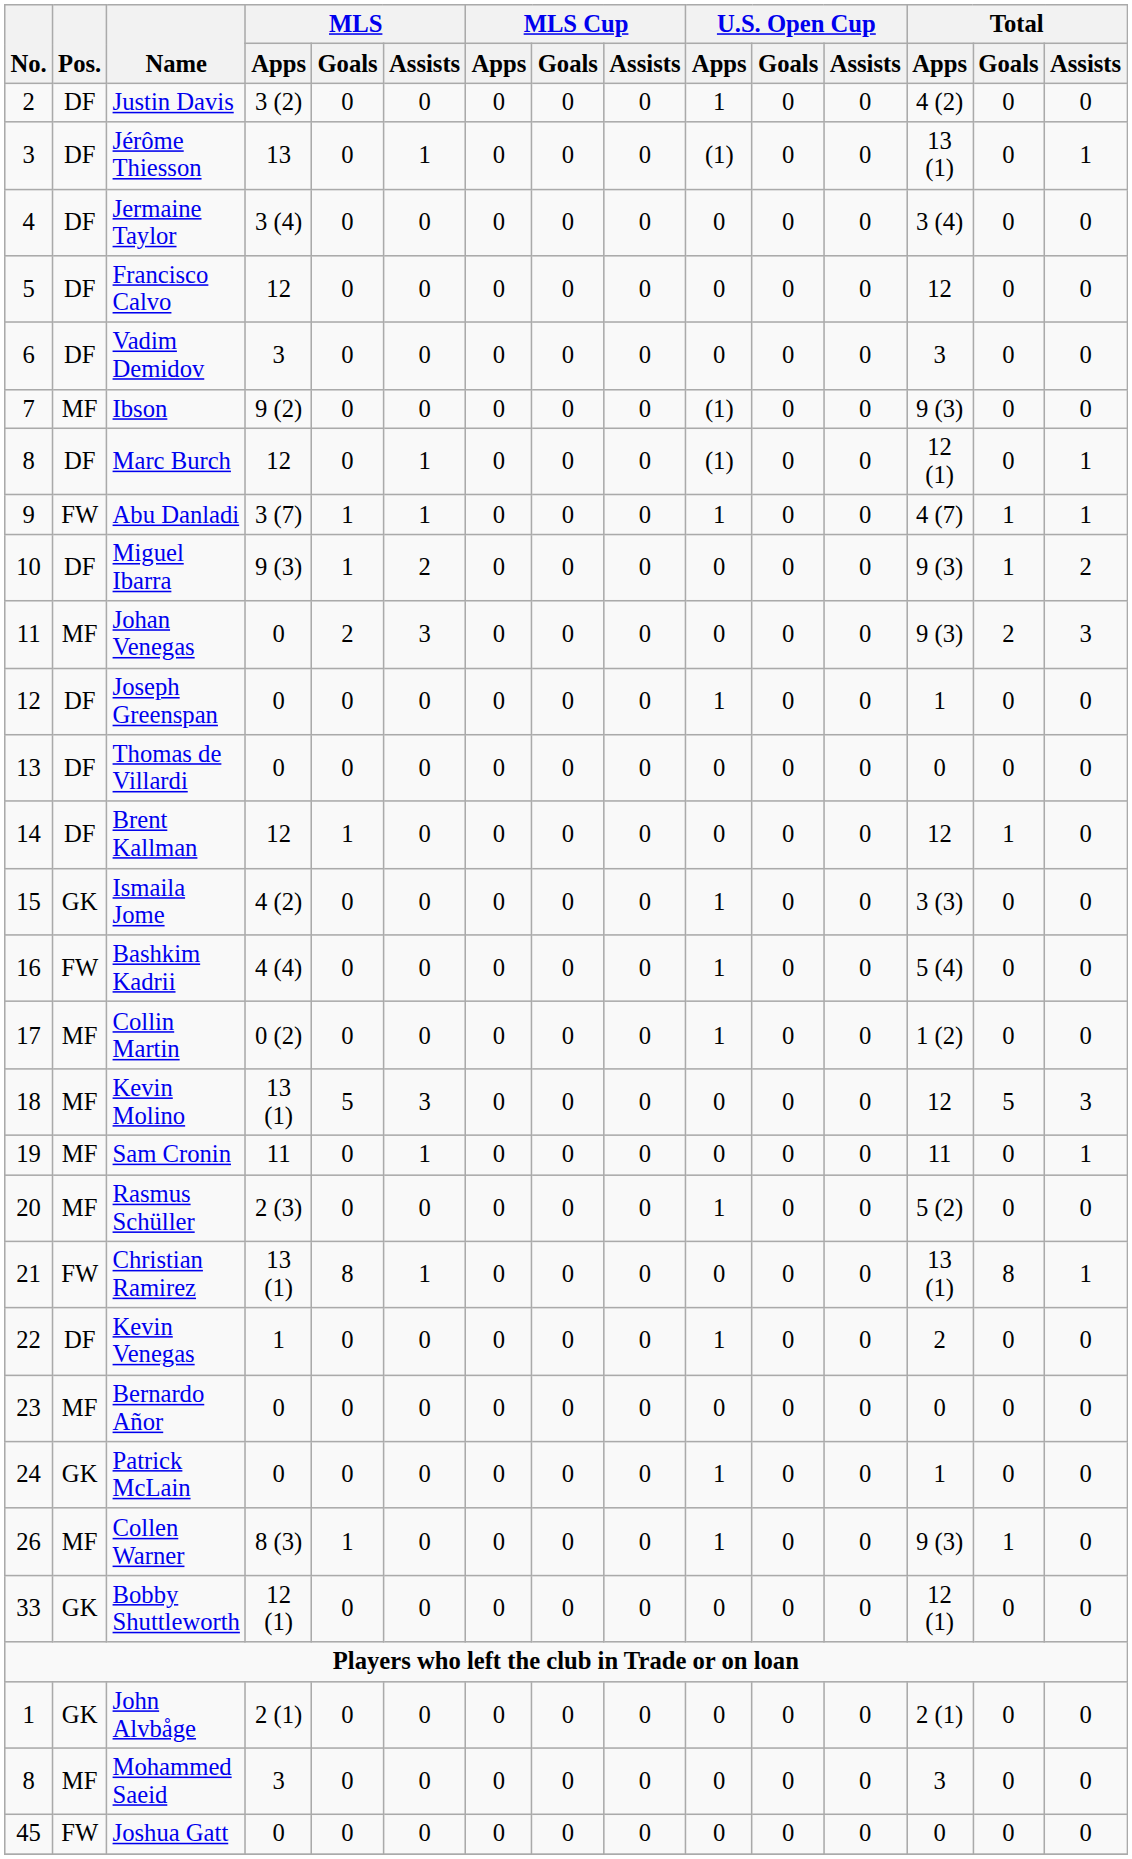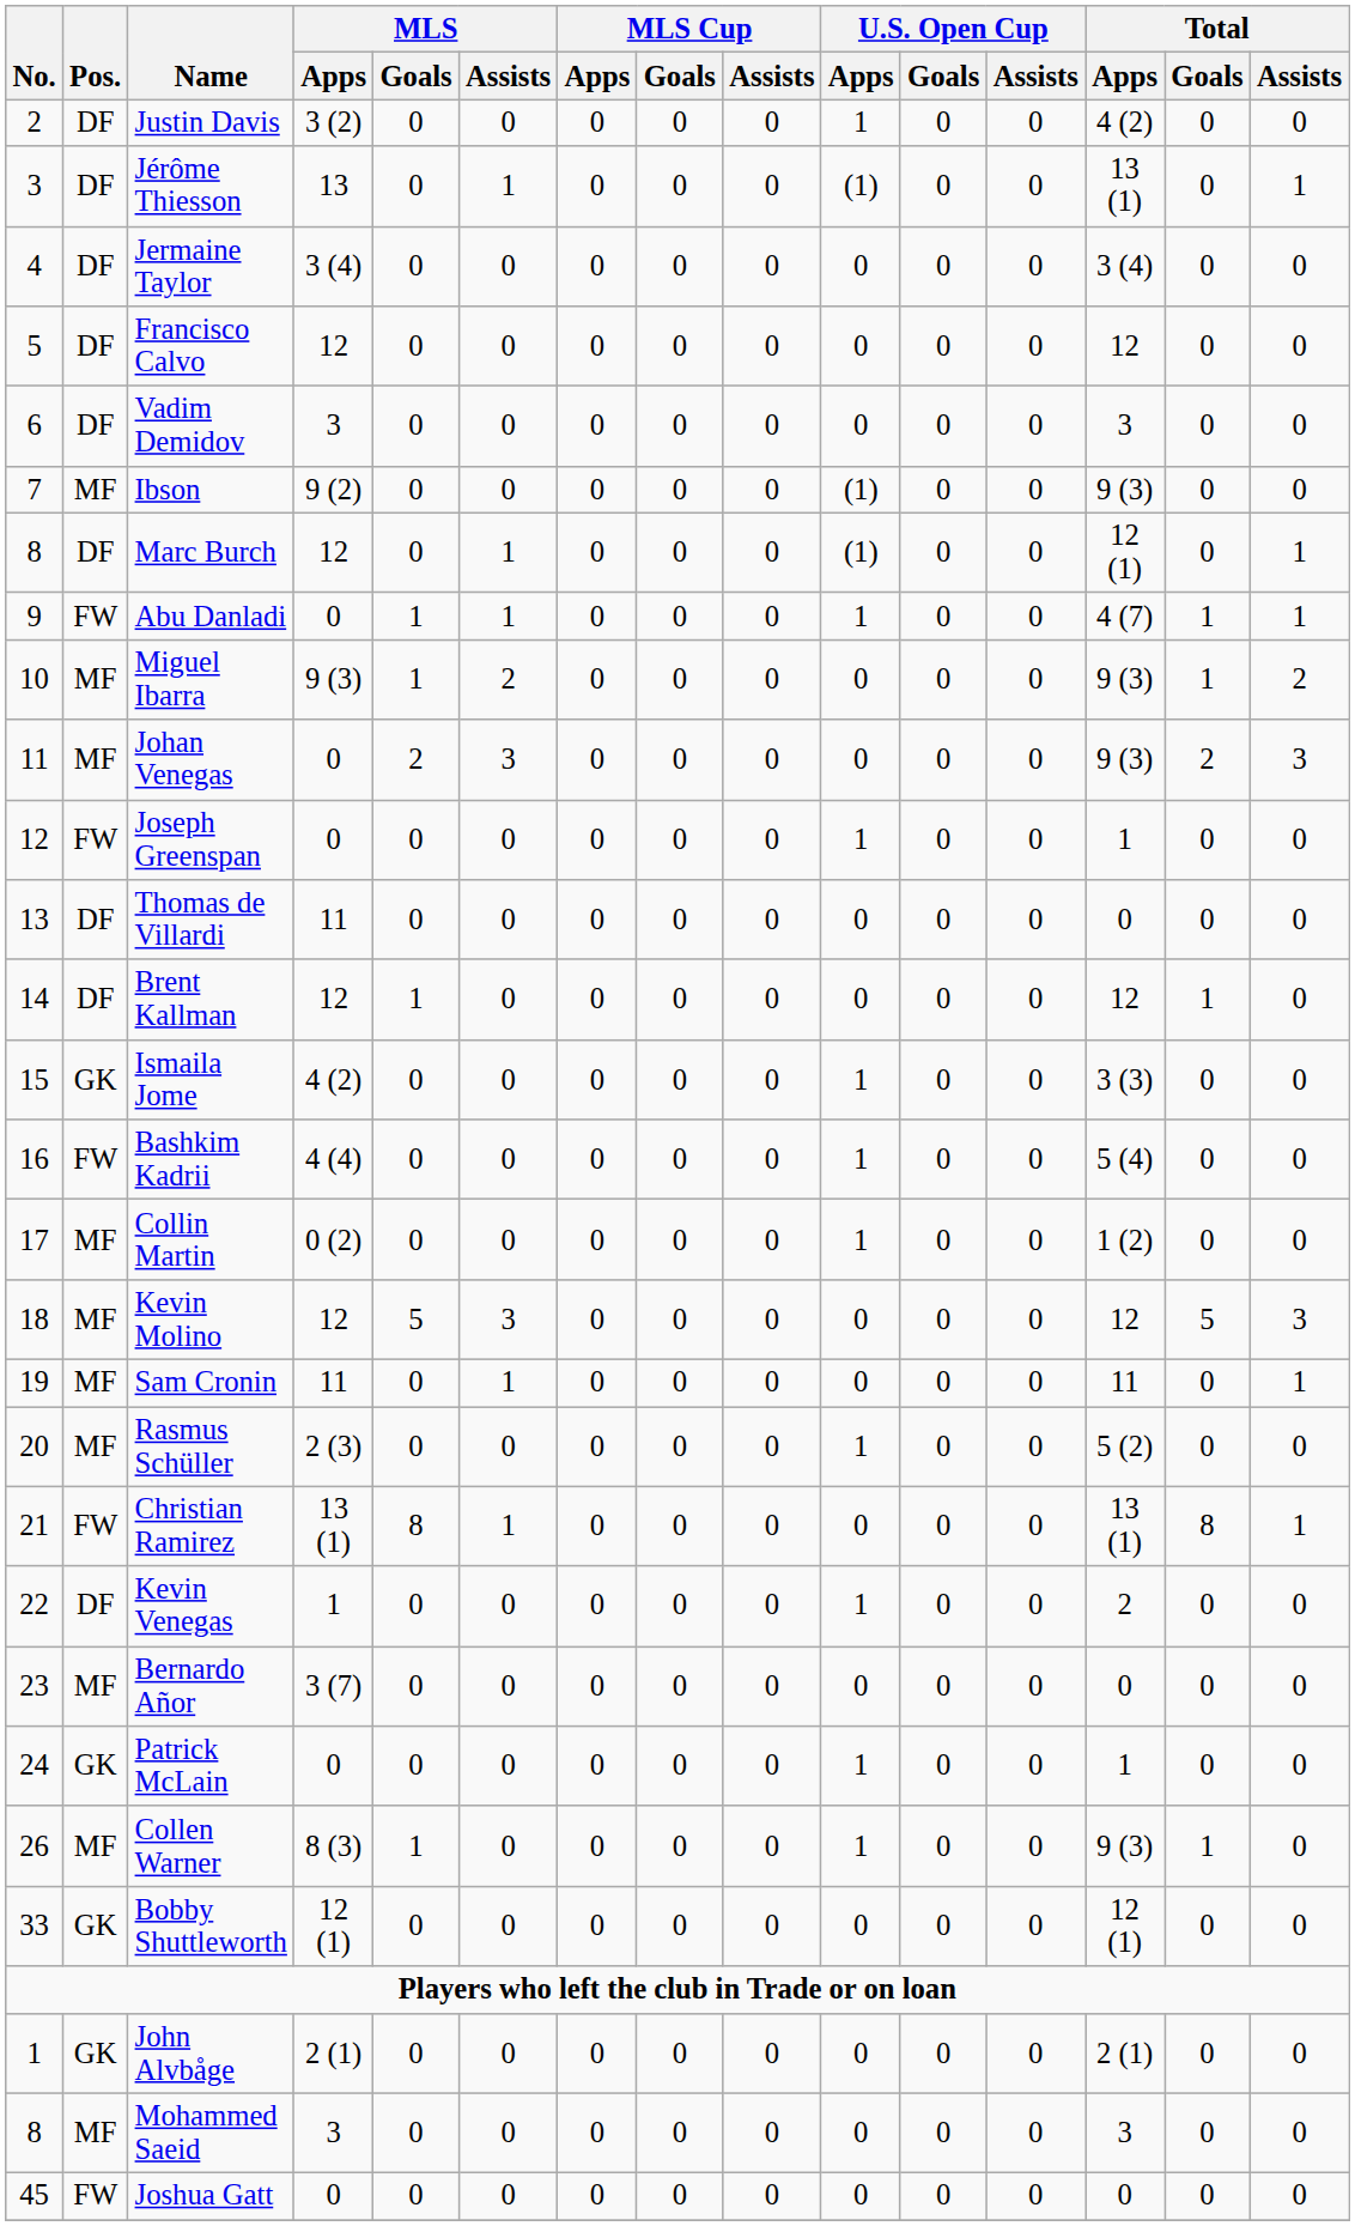Abu Danladi | MLS / Apps: 3 (7) -> 0
Miguel Ibarra | Pos.: DF -> MF
Joseph Greenspan | Pos.: DF -> FW
Thomas de Villardi | MLS / Apps: 0 -> 11
Kevin Molino | MLS / Apps: 13 (1) -> 12
Bernardo Añor | MLS / Apps: 0 -> 3 (7)
